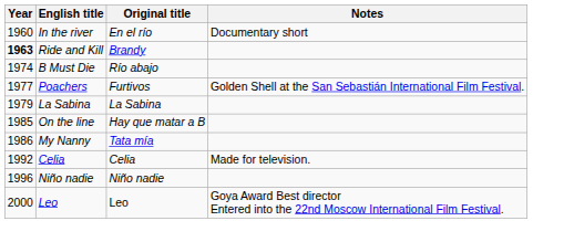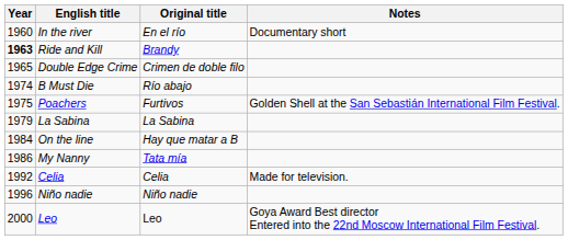+ row: 1965 | Double Edge Crime | Crimen de doble filo
Poachers | Year: 1977 -> 1975
On the line | Year: 1985 -> 1984
